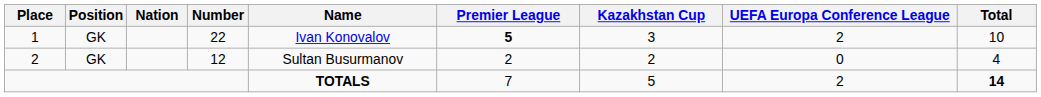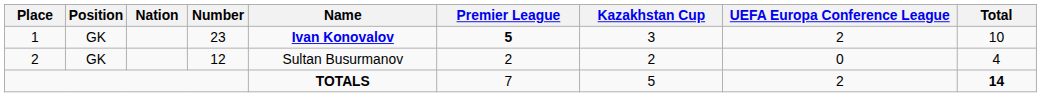1 | Number: 22 -> 23
1 | Name: normal -> bold
